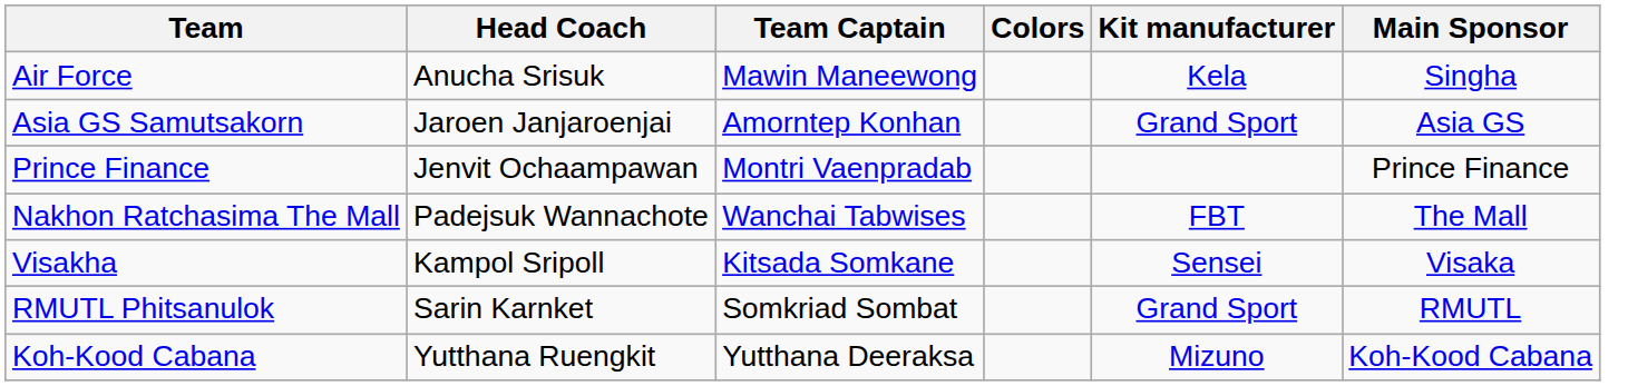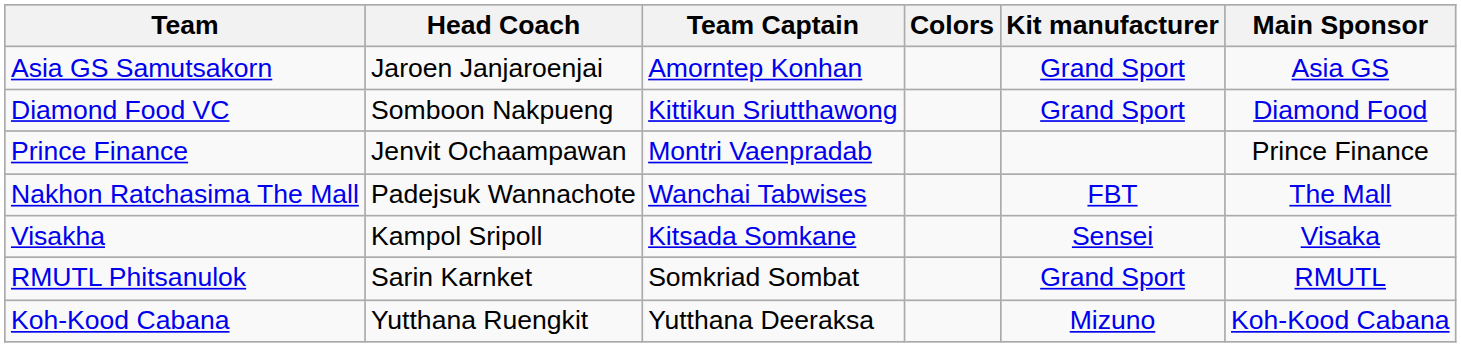- row: Air Force | Anucha Srisuk | Mawin Maneewong | Kela | Singha
+ row: Diamond Food VC | Somboon Nakpueng | Kittikun Sriutthawong | Grand Sport | Diamond Food
